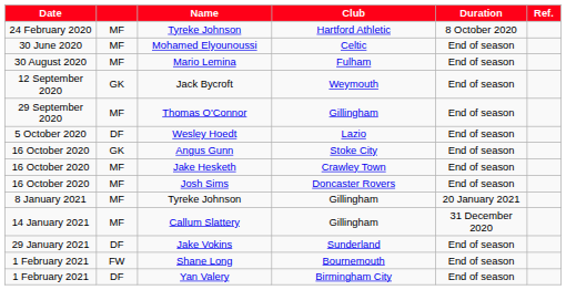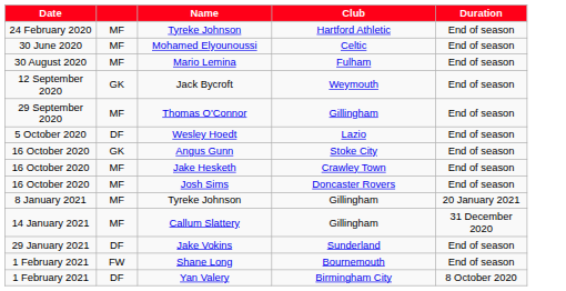- column: Ref.
Tyreke Johnson / Hartford Athletic | Duration: 8 October 2020 -> End of season
Yan Valery | Duration: End of season -> 8 October 2020
